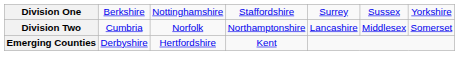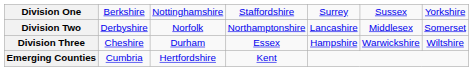Division Two | column 2: Cumbria -> Derbyshire
+ row: Division Three | Cheshire | Durham | Essex | Hampshire | Warwickshire | Wiltshire
Emerging Counties | column 2: Derbyshire -> Cumbria
